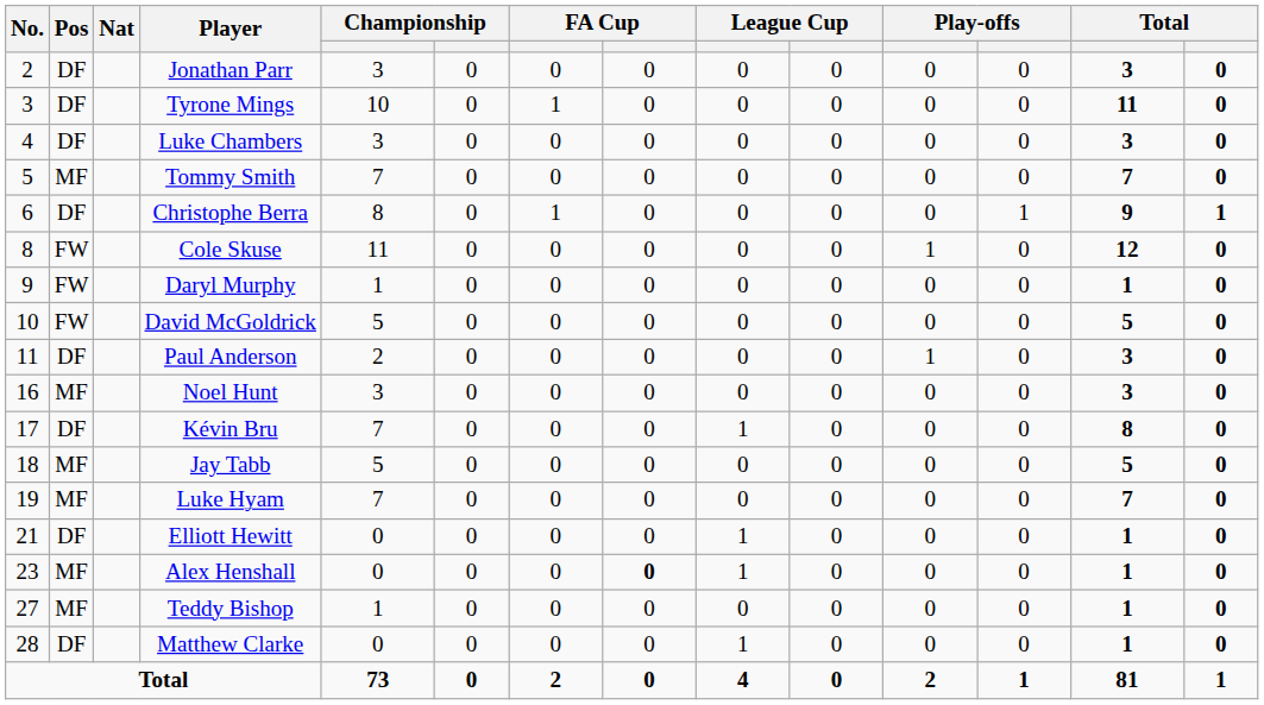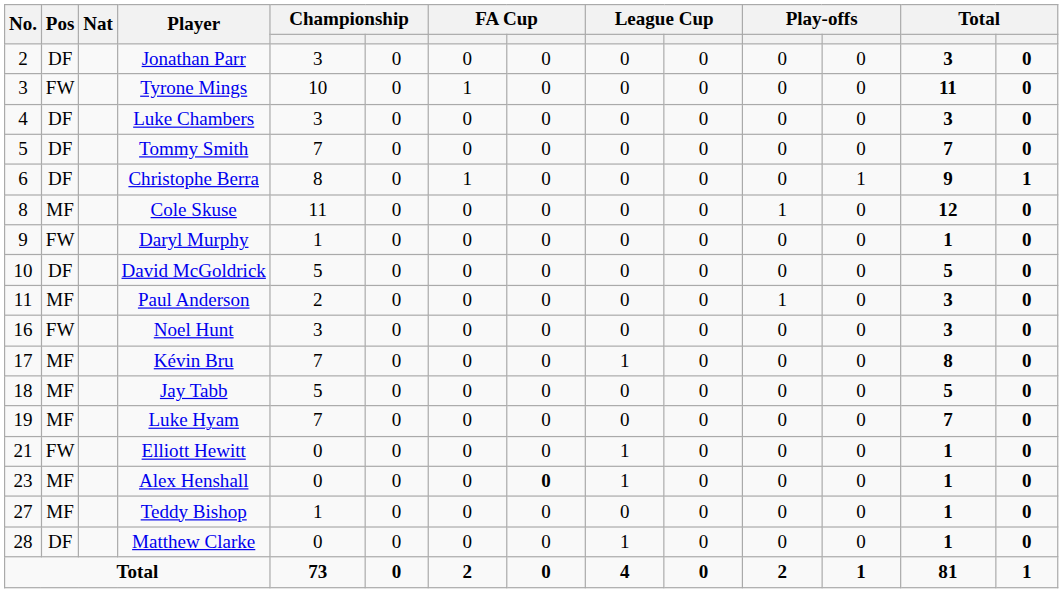Tyrone Mings | Pos: DF -> FW
Tommy Smith | Pos: MF -> DF
Cole Skuse | Pos: FW -> MF
David McGoldrick | Pos: FW -> DF
Paul Anderson | Pos: DF -> MF
Noel Hunt | Pos: MF -> FW
Kévin Bru | Pos: DF -> MF
Elliott Hewitt | Pos: DF -> FW
